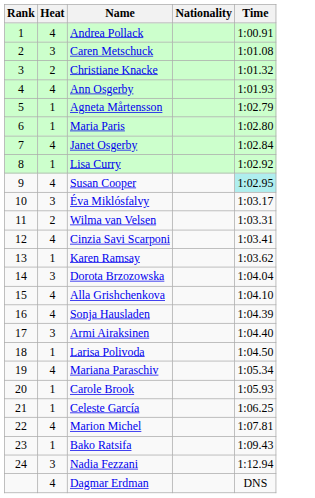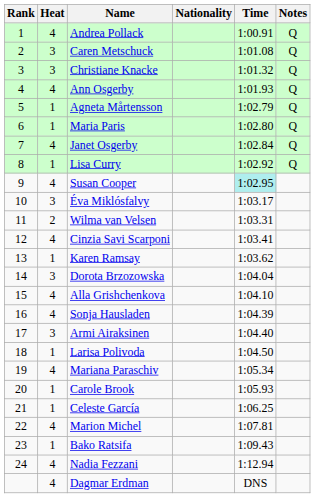+ column: Notes | Q | Q | Q | Q | Q | Q | Q | Q
Christiane Knacke | Heat: 2 -> 3
Nadia Fezzani | Heat: 3 -> 4
